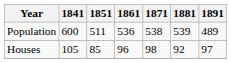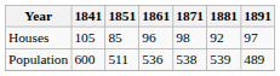rows swapped: Population <-> Houses
